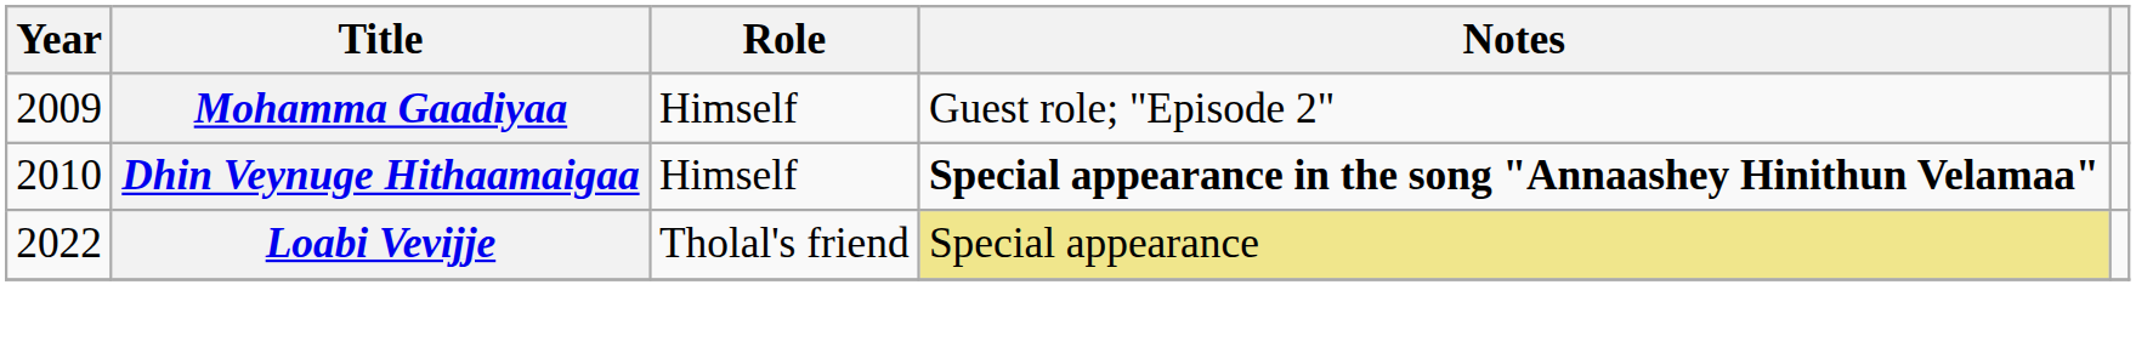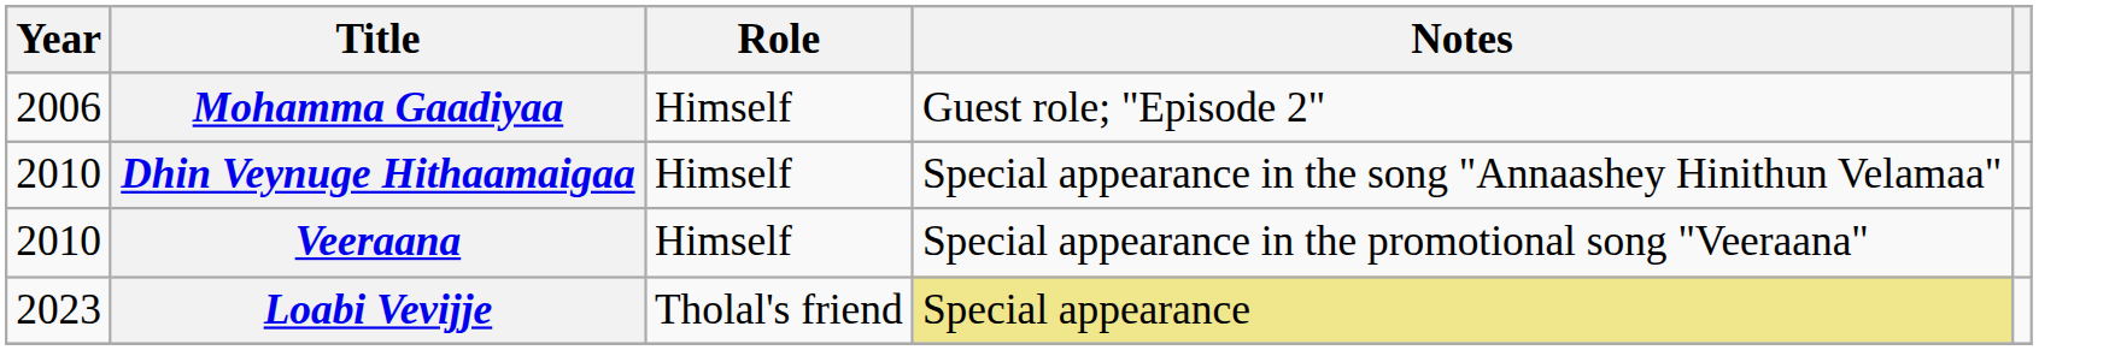Mohamma Gaadiyaa | Year: 2009 -> 2006
Dhin Veynuge Hithaamaigaa | Notes: bold -> normal
+ row: 2010 | Veeraana | Himself | Special appearance in the promotional song "Veeraana"
Loabi Vevijje | Year: 2022 -> 2023
